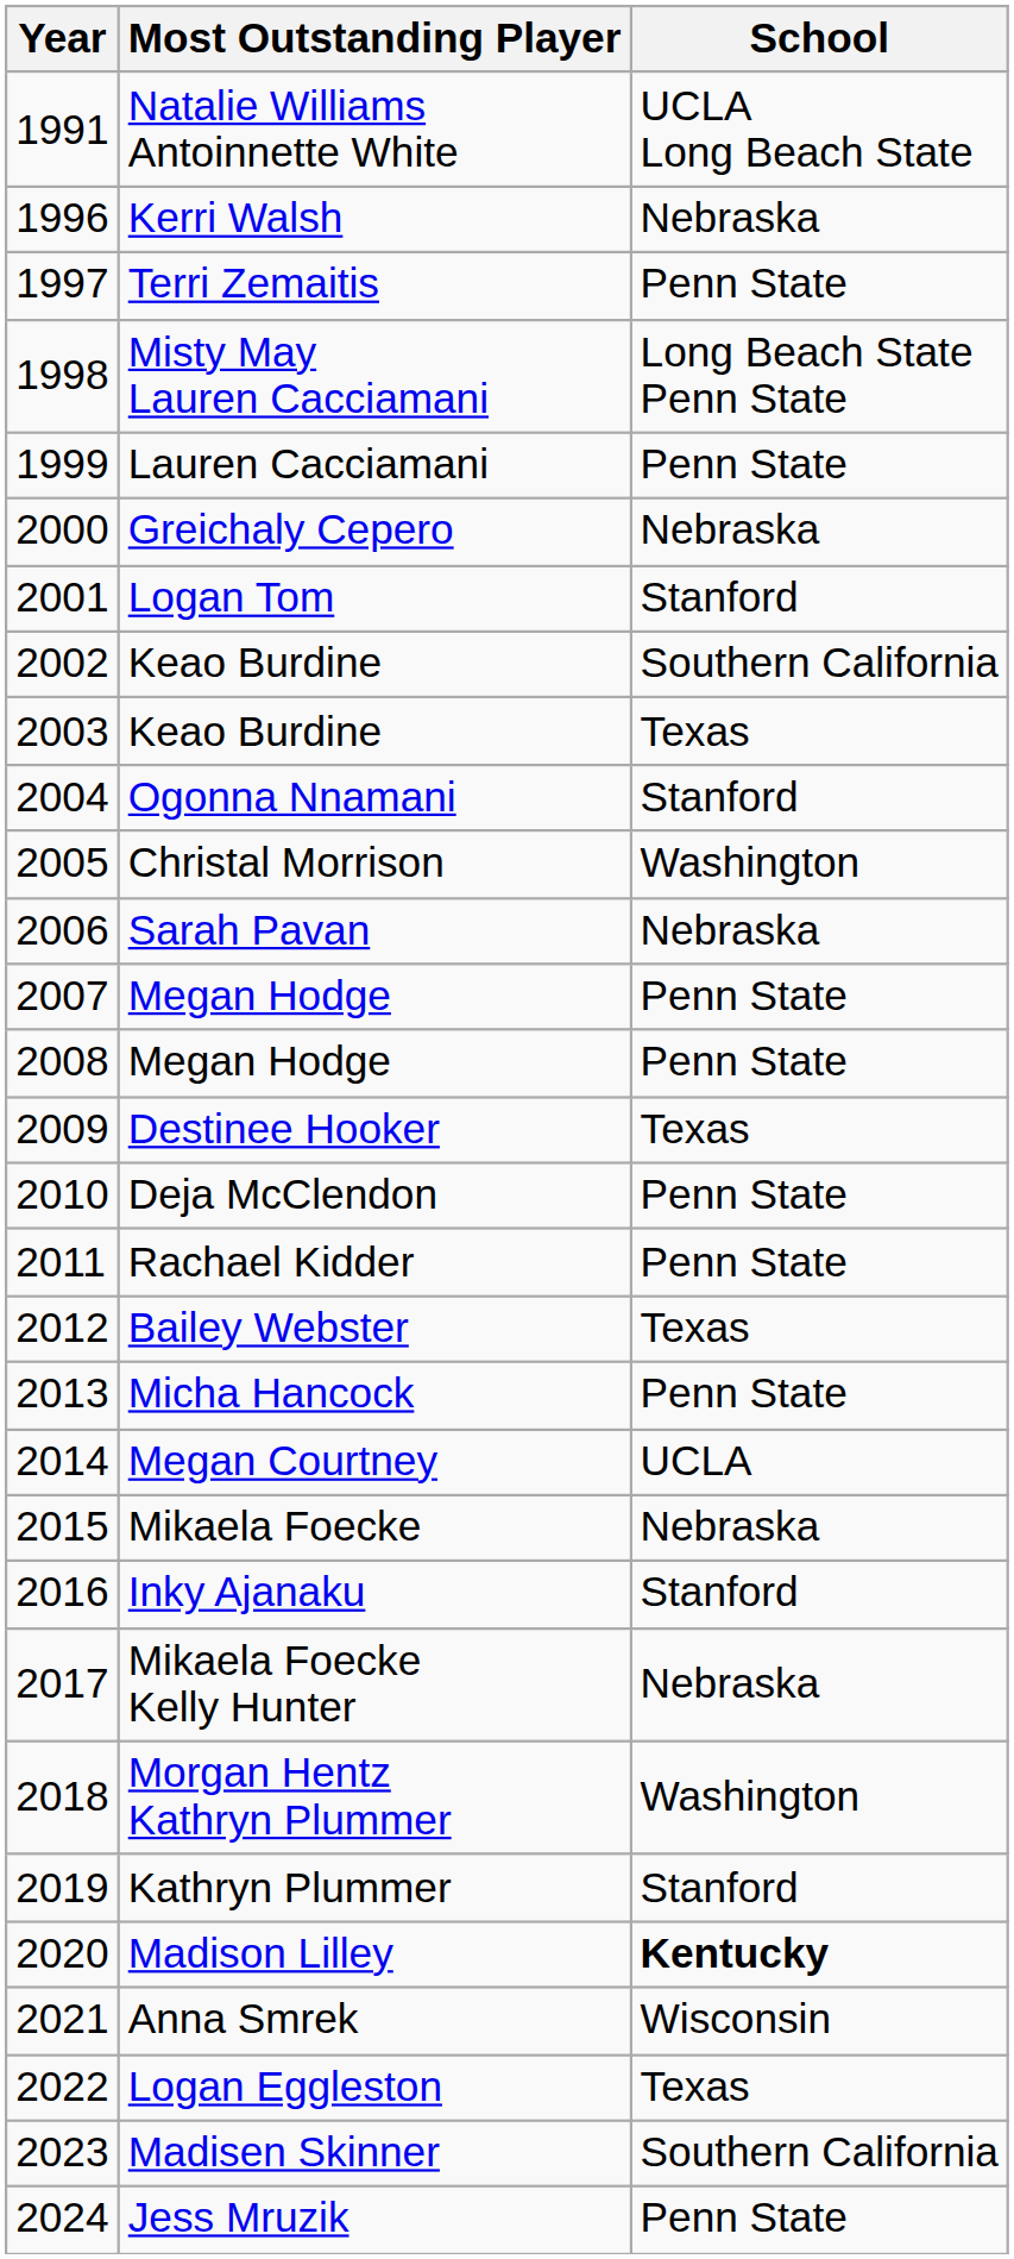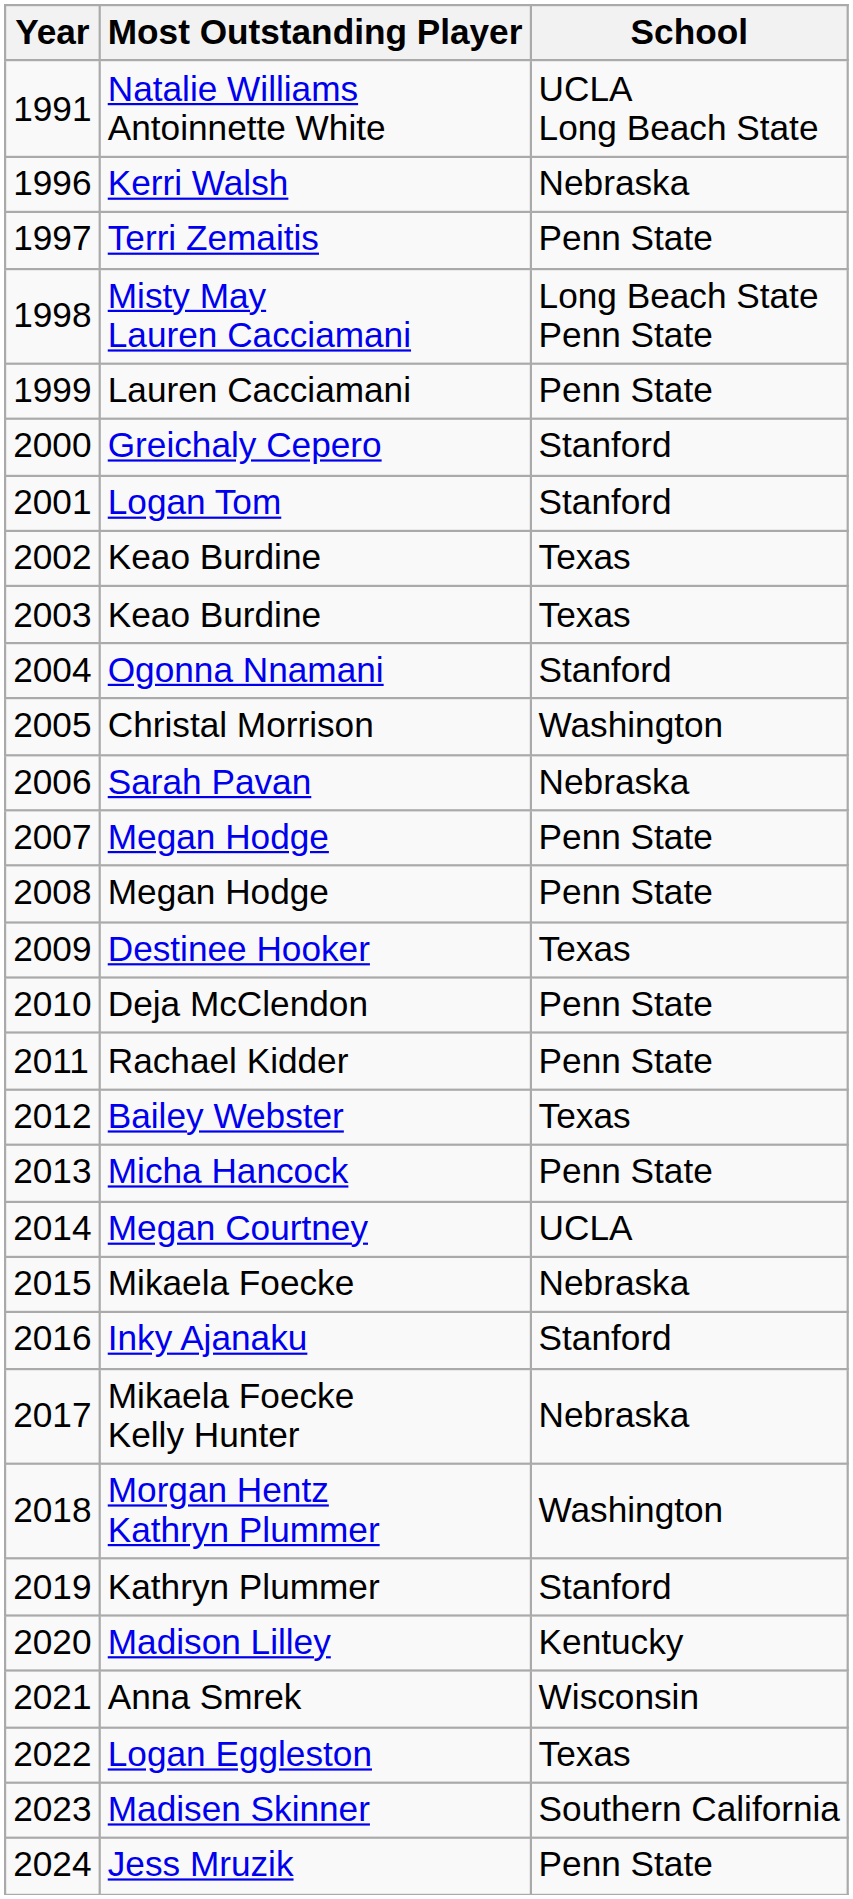Greichaly Cepero | School: Nebraska -> Stanford
2002 / Keao Burdine | School: Southern California -> Texas
Madison Lilley | School: bold -> normal
